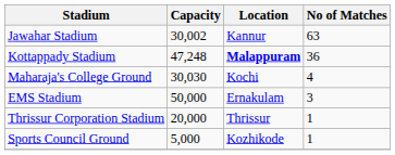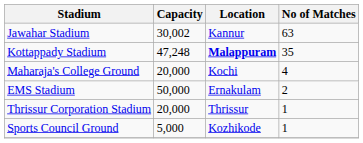Kottappady Stadium | No of Matches: 36 -> 35
Maharaja's College Ground | Capacity: 30,030 -> 20,000
EMS Stadium | No of Matches: 3 -> 2
